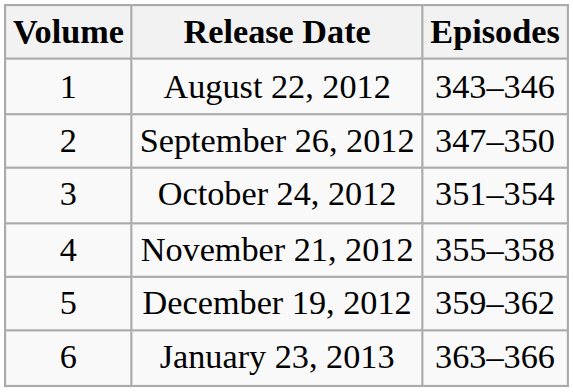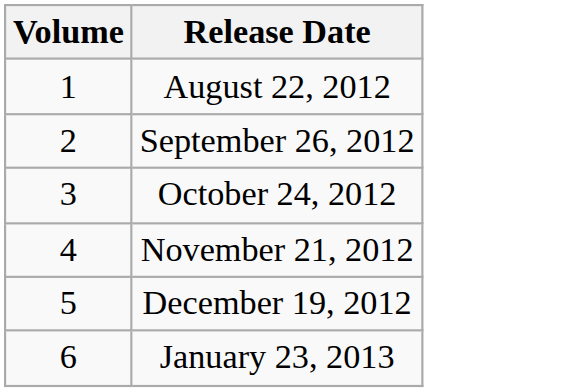- column: Episodes | 343–346 | 347–350 | 351–354 | 355–358 | 359–362 | 363–366
